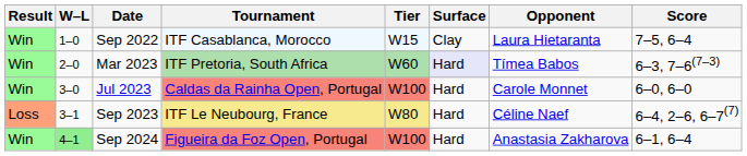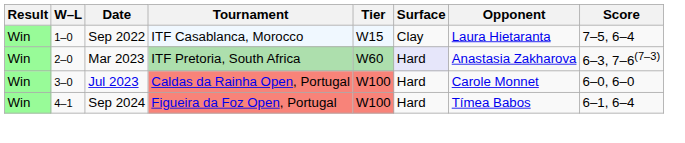Mar 2023 | Opponent: Tímea Babos -> Anastasia Zakharova
- row: Loss | 3–1 | Sep 2023 | ITF Le Neubourg, France | W80 | Hard | Céline Naef | 6–4, 2–6, 6–7(7)
Sep 2024 | W–L: lightgreen background -> no background
Sep 2024 | Opponent: Anastasia Zakharova -> Tímea Babos
